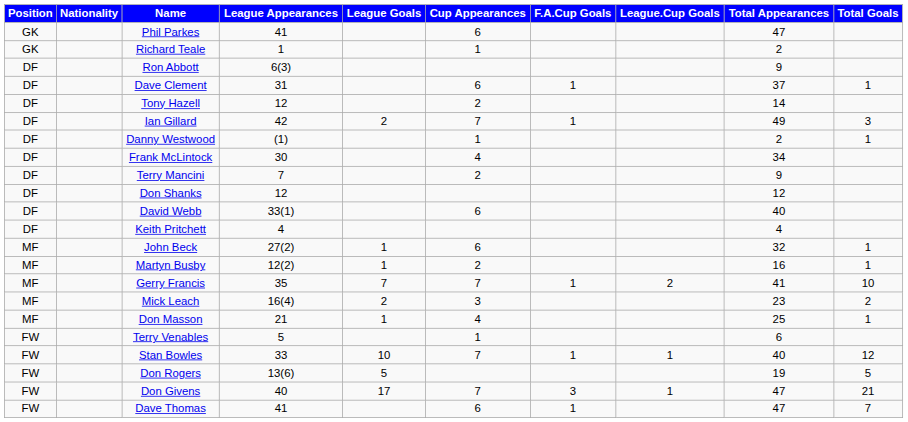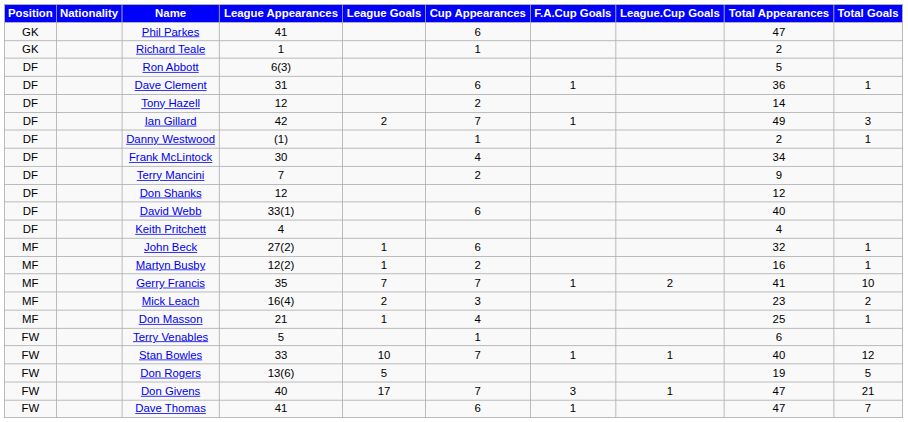Ron Abbott | Total Appearances: 9 -> 5
Dave Clement | Total Appearances: 37 -> 36
